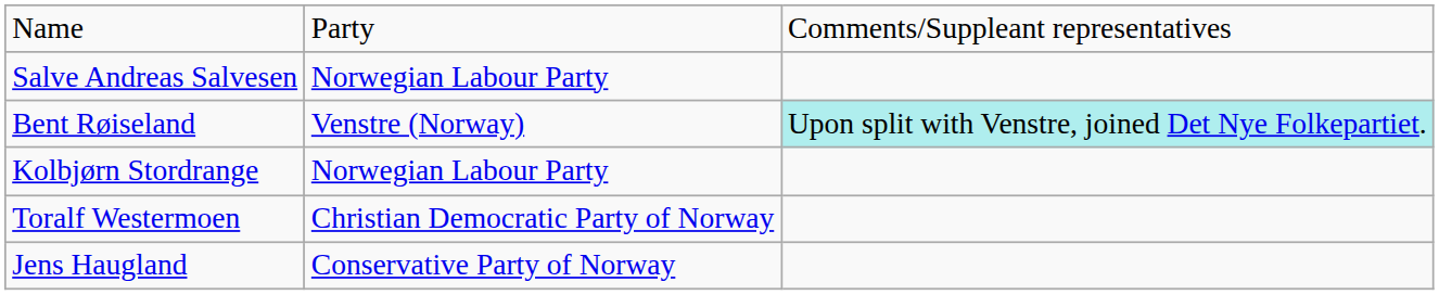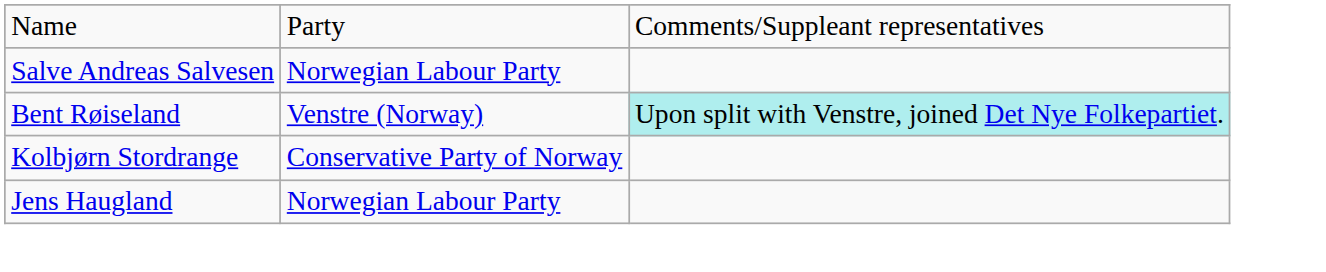Kolbjørn Stordrange | column 2: Norwegian Labour Party -> Conservative Party of Norway
- row: Toralf Westermoen | Christian Democratic Party of Norway
Jens Haugland | column 2: Conservative Party of Norway -> Norwegian Labour Party
